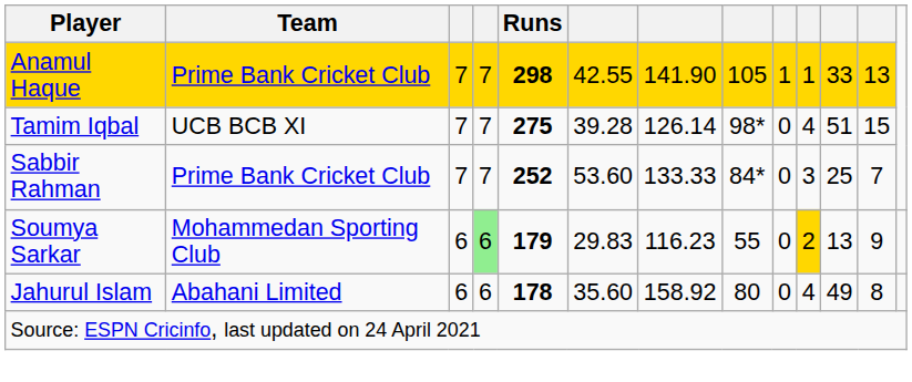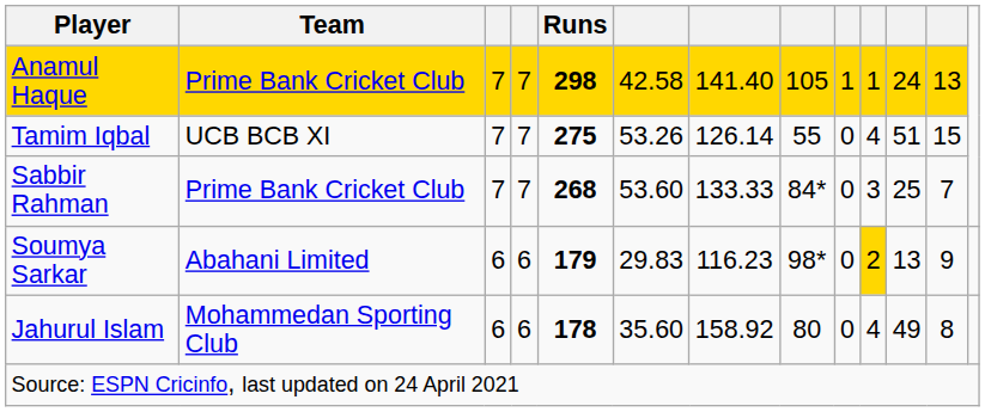Anamul Haque | column 6: 42.55 -> 42.58
Anamul Haque | column 7: 141.90 -> 141.40
Anamul Haque | column 11: 33 -> 24
Tamim Iqbal | column 6: 39.28 -> 53.26
Tamim Iqbal | column 8: 98* -> 55
Sabbir Rahman | Runs: 252 -> 268
Soumya Sarkar | Team: Mohammedan Sporting Club -> Abahani Limited
Soumya Sarkar | column 4: lightgreen background -> no background
Soumya Sarkar | column 8: 55 -> 98*
Jahurul Islam | Team: Abahani Limited -> Mohammedan Sporting Club
